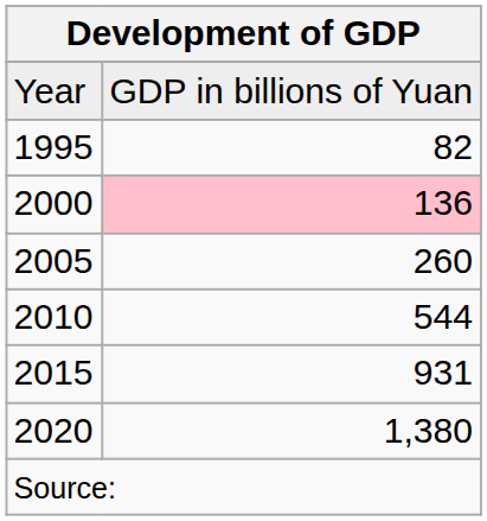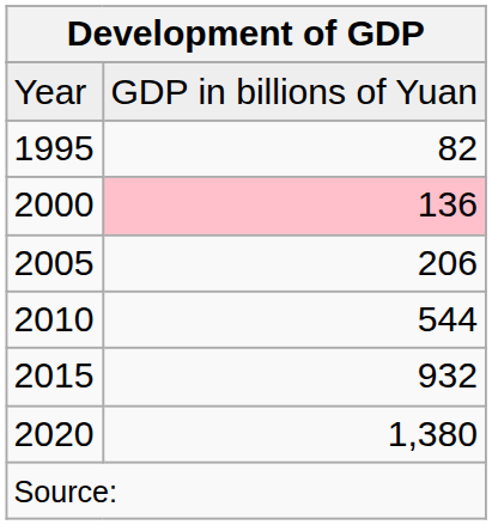2005 | column 2: 260 -> 206
2015 | column 2: 931 -> 932
